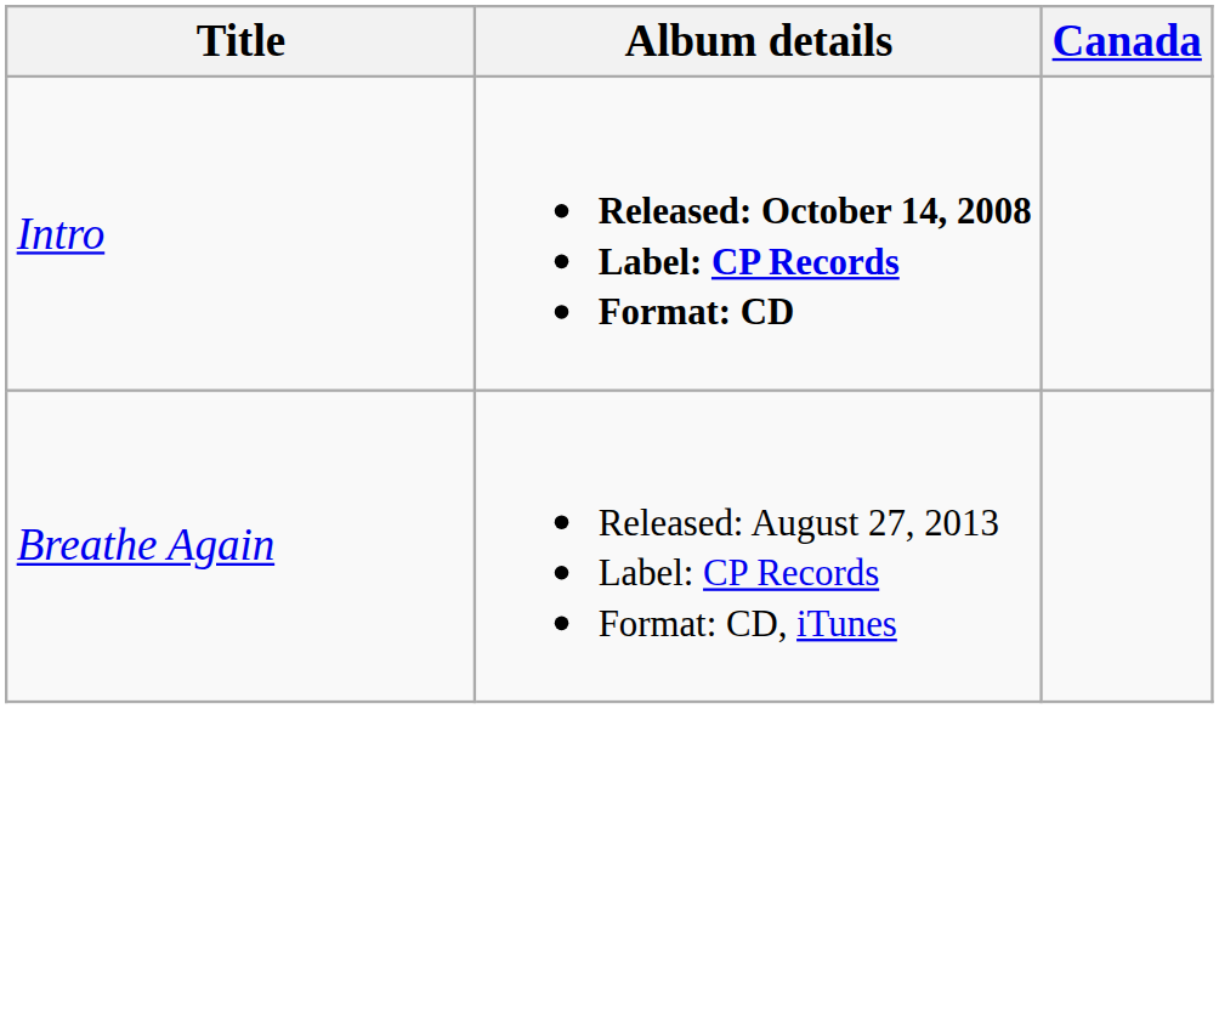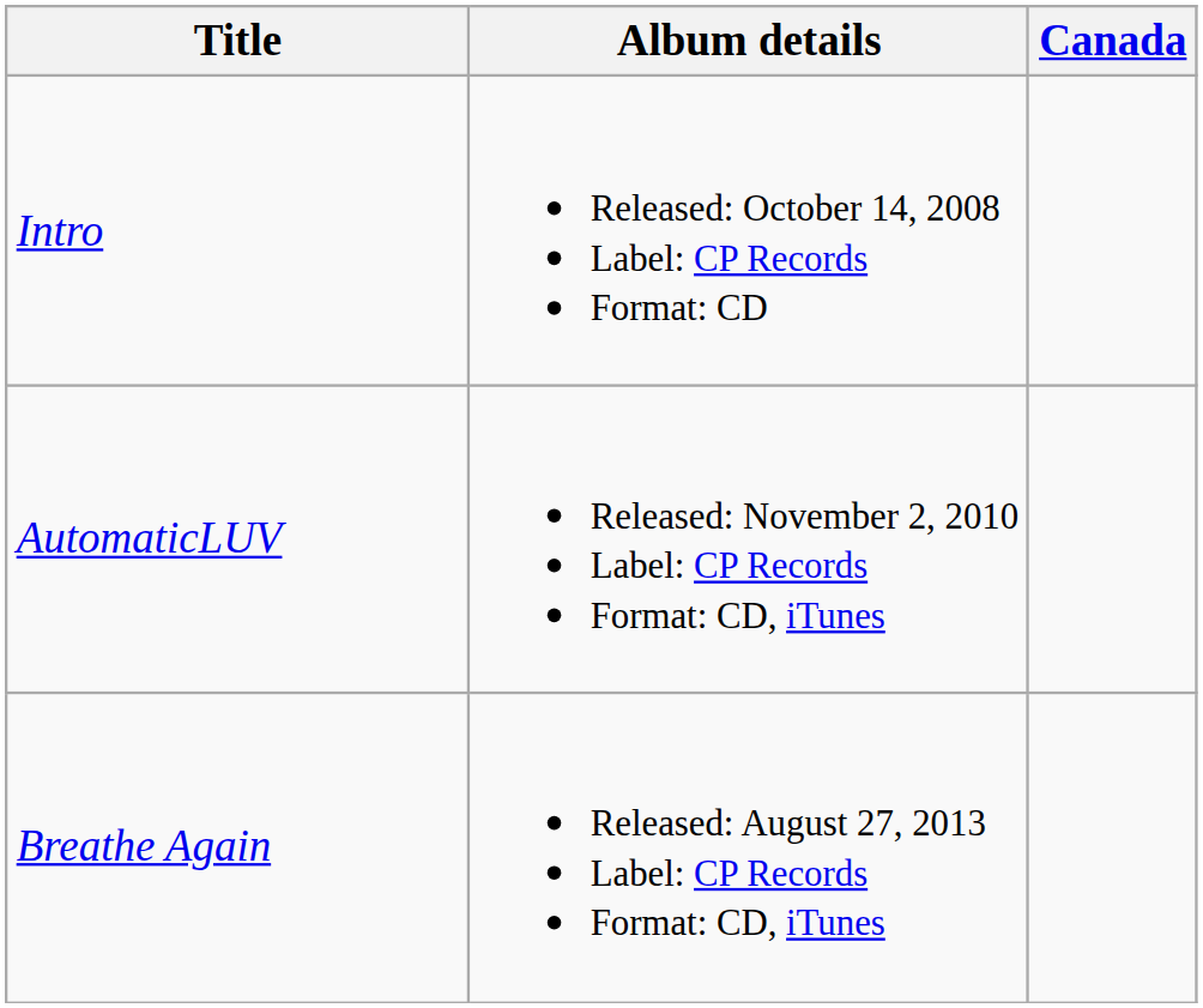Intro | Album details: bold -> normal
+ row: AutomaticLUV | Released: November 2, 2010 Label: CP Records Format: CD, iTunes
